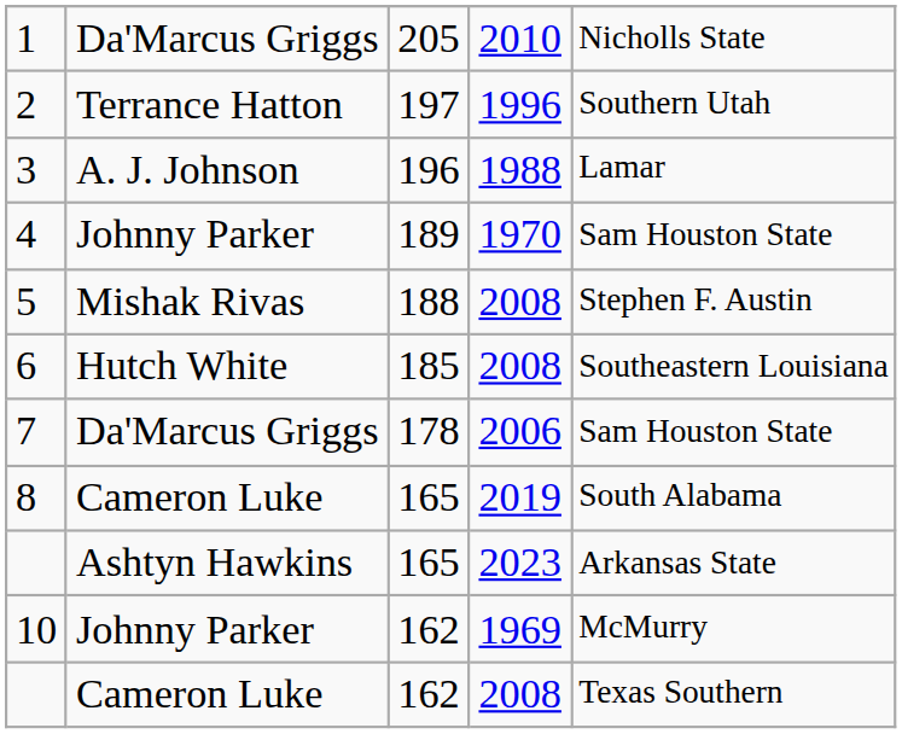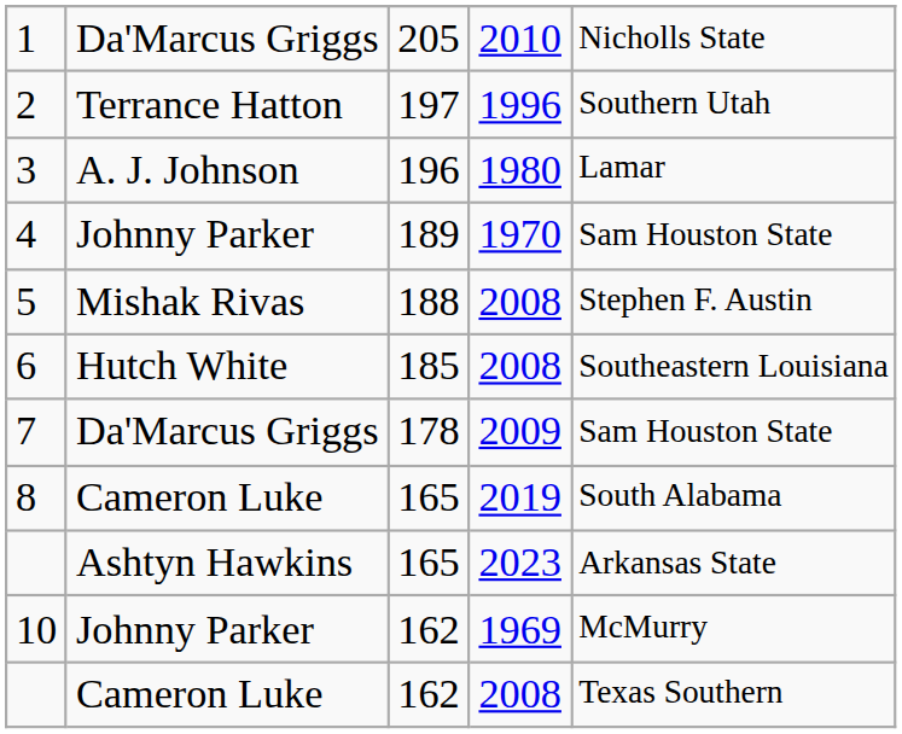3 | column 4: 1988 -> 1980
7 | column 4: 2006 -> 2009
